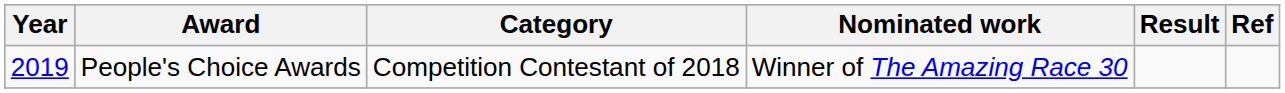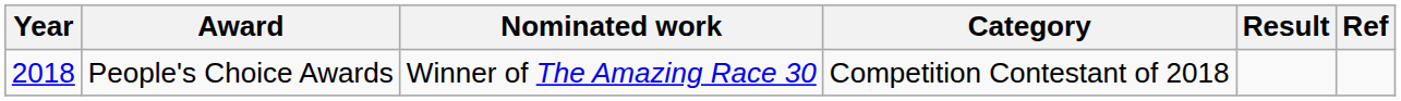columns swapped: Category <-> Nominated work
People's Choice Awards | Year: 2019 -> 2018
